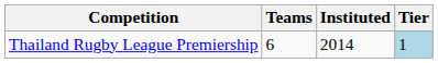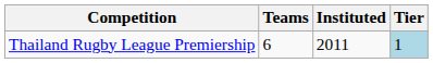Thailand Rugby League Premiership | Instituted: 2014 -> 2011
